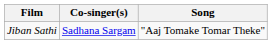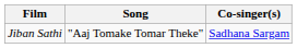columns swapped: Song <-> Co-singer(s)
